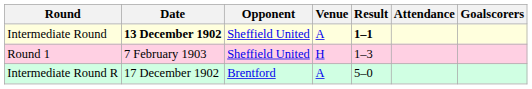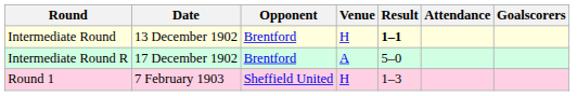Intermediate Round | Date: bold -> normal
Intermediate Round | Opponent: Sheffield United -> Brentford
Intermediate Round | Venue: A -> H
rows swapped: Intermediate Round R <-> Round 1
